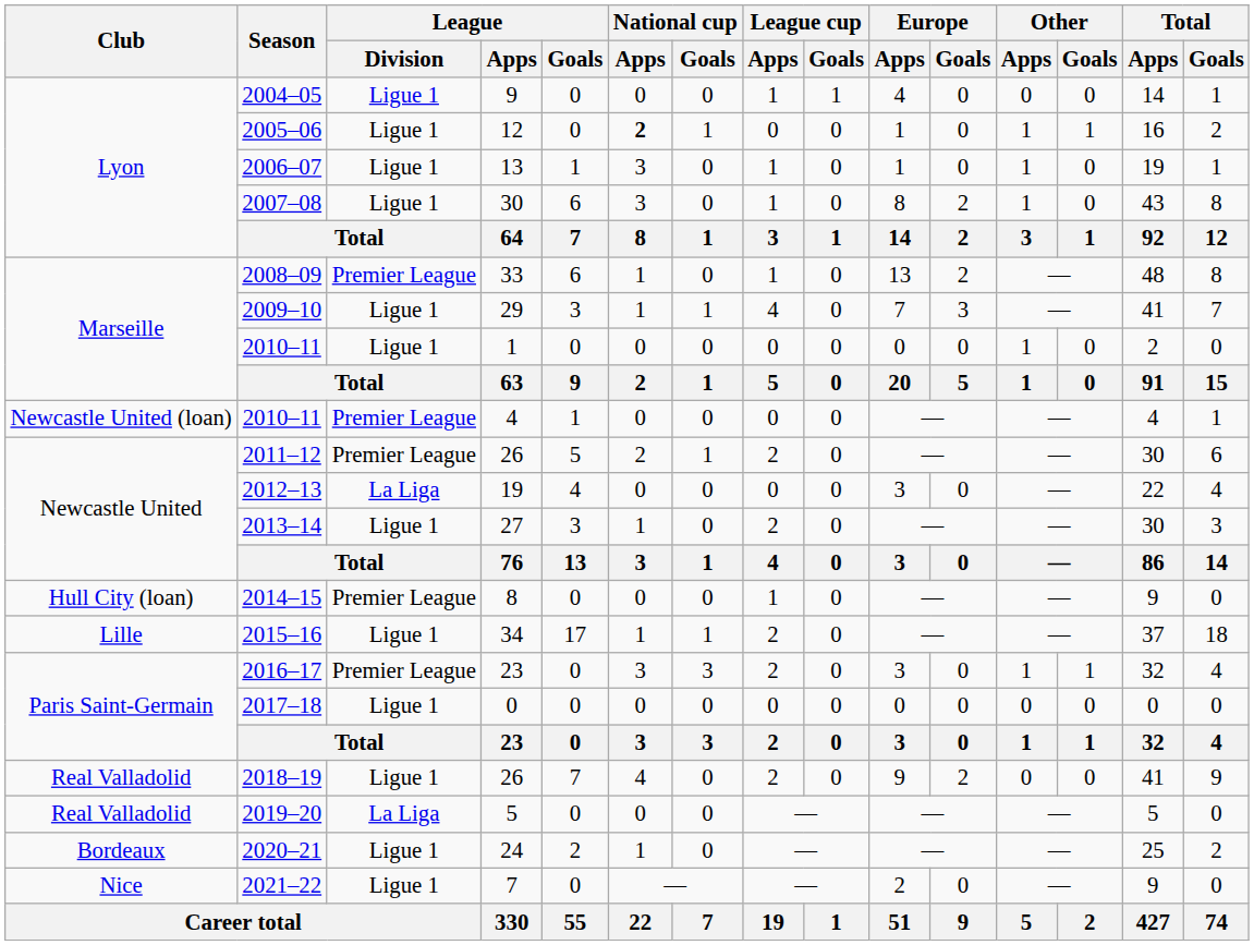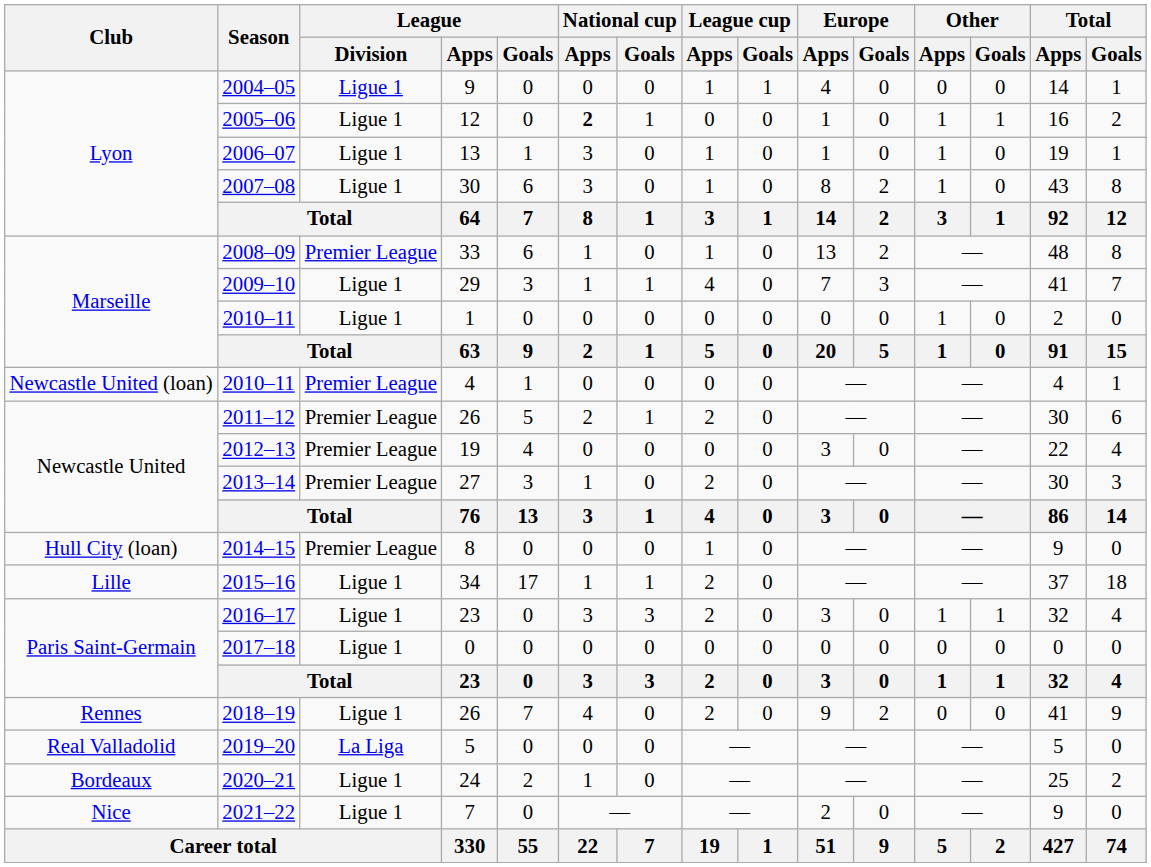2012–13 | League / Division: La Liga -> Premier League
2013–14 | League / Division: Ligue 1 -> Premier League
2016–17 | League / Division: Premier League -> Ligue 1
2018–19 | Club: Real Valladolid -> Rennes
